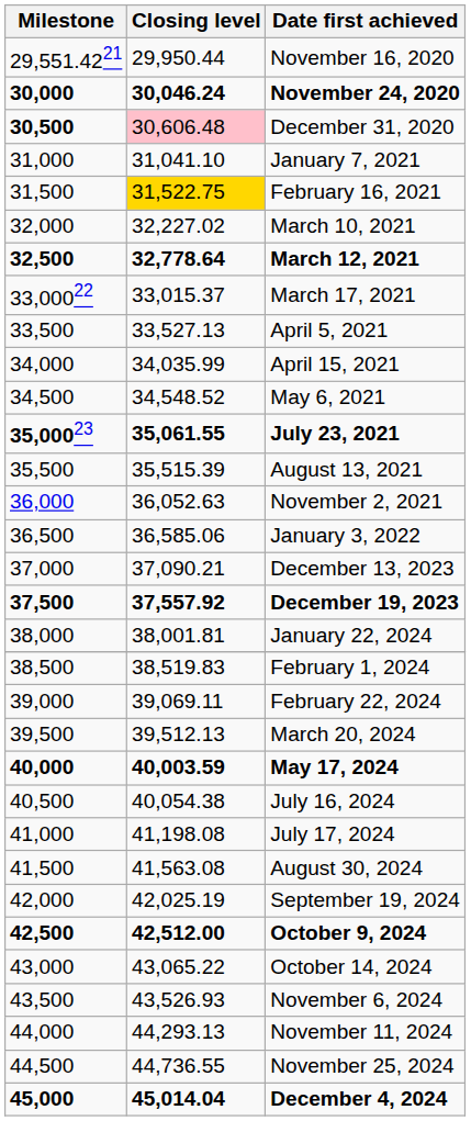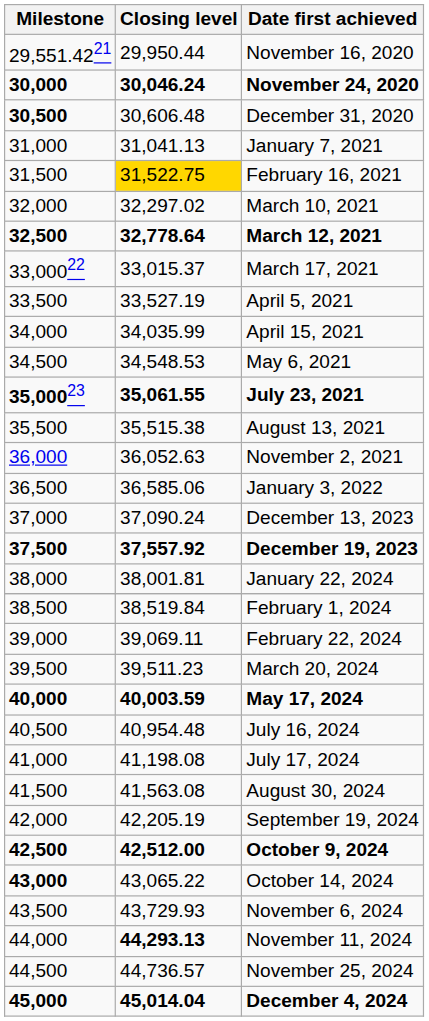December 31, 2020 | Closing level: pink background -> no background
January 7, 2021 | Closing level: 31,041.10 -> 31,041.13
March 10, 2021 | Closing level: 32,227.02 -> 32,297.02
April 5, 2021 | Closing level: 33,527.13 -> 33,527.19
May 6, 2021 | Closing level: 34,548.52 -> 34,548.53
August 13, 2021 | Closing level: 35,515.39 -> 35,515.38
December 13, 2023 | Closing level: 37,090.21 -> 37,090.24
February 1, 2024 | Closing level: 38,519.83 -> 38,519.84
March 20, 2024 | Closing level: 39,512.13 -> 39,511.23
July 16, 2024 | Closing level: 40,054.38 -> 40,954.48
September 19, 2024 | Closing level: 42,025.19 -> 42,205.19
October 14, 2024 | Milestone: normal -> bold
November 6, 2024 | Closing level: 43,526.93 -> 43,729.93
November 11, 2024 | Closing level: normal -> bold
November 25, 2024 | Closing level: 44,736.55 -> 44,736.57
